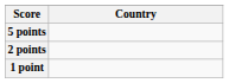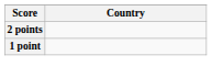- row: 5 points
